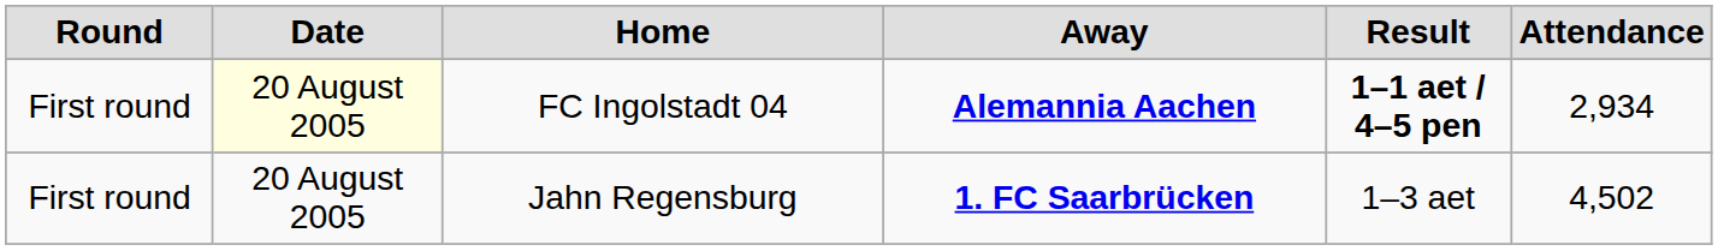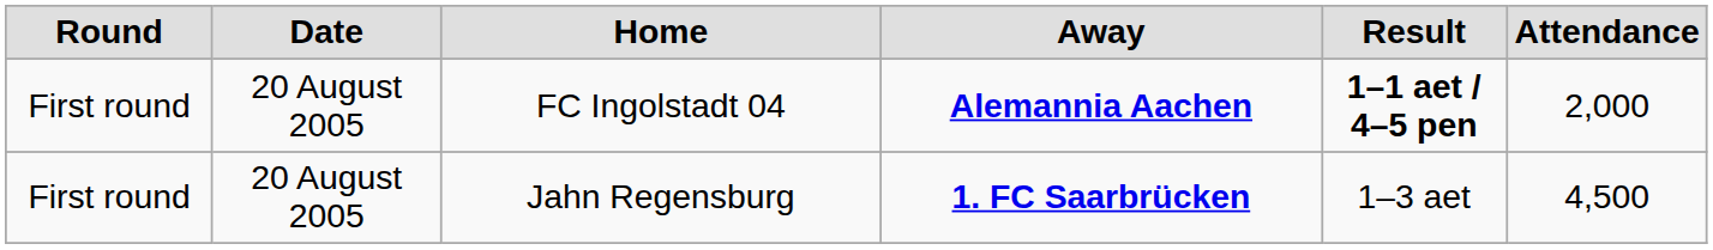FC Ingolstadt 04 | Date: lightyellow background -> no background
FC Ingolstadt 04 | Attendance: 2,934 -> 2,000
Jahn Regensburg | Attendance: 4,502 -> 4,500
